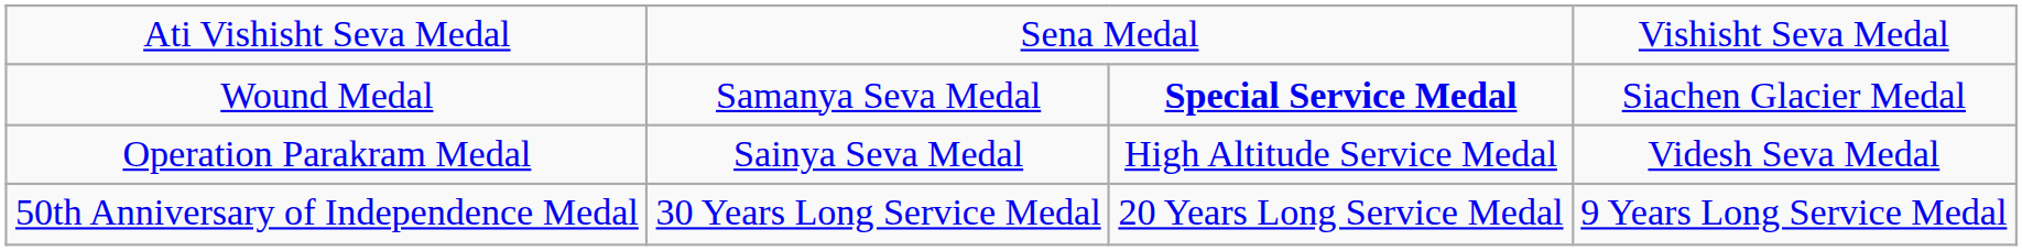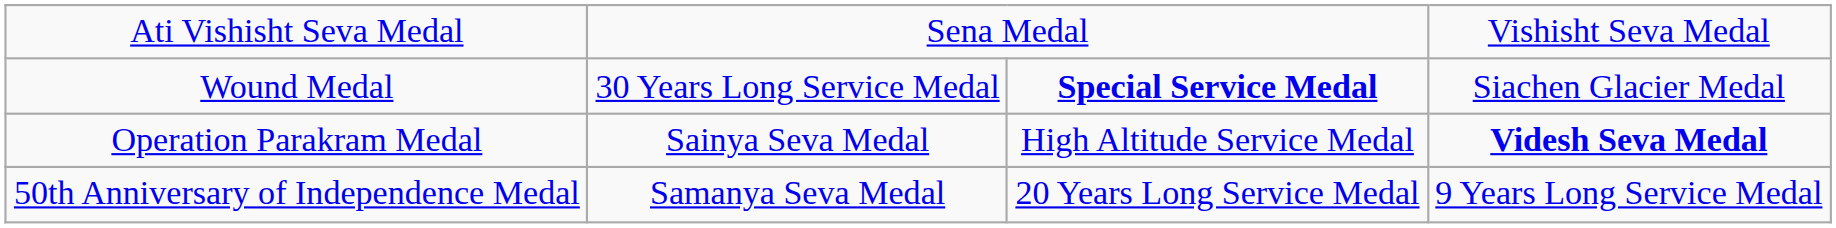Wound Medal | column 2: Samanya Seva Medal -> 30 Years Long Service Medal
Operation Parakram Medal | column 4: normal -> bold
50th Anniversary of Independence Medal | column 2: 30 Years Long Service Medal -> Samanya Seva Medal
